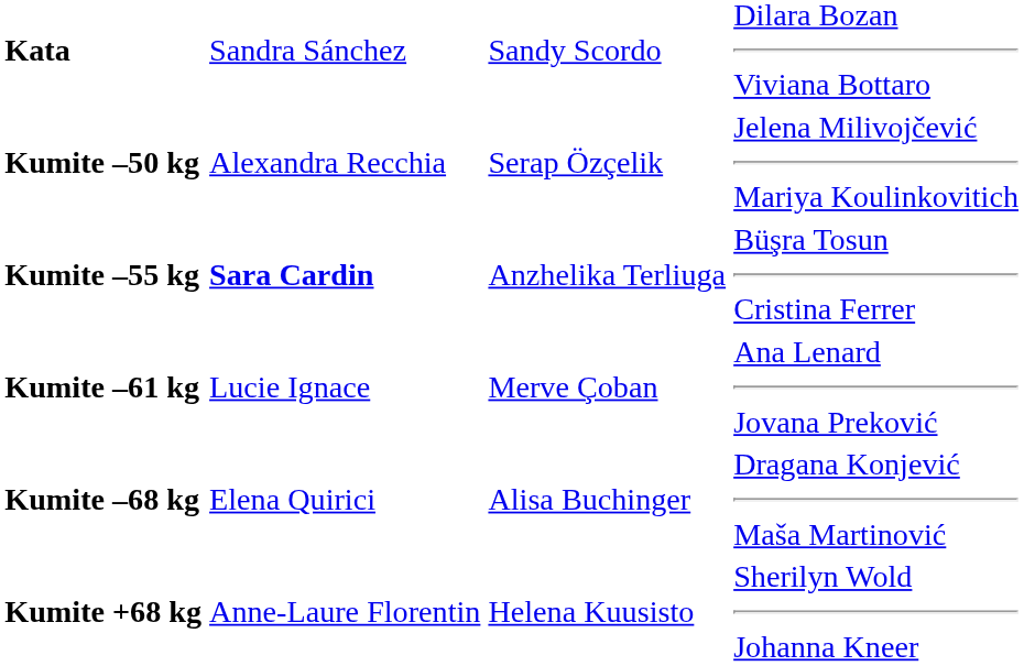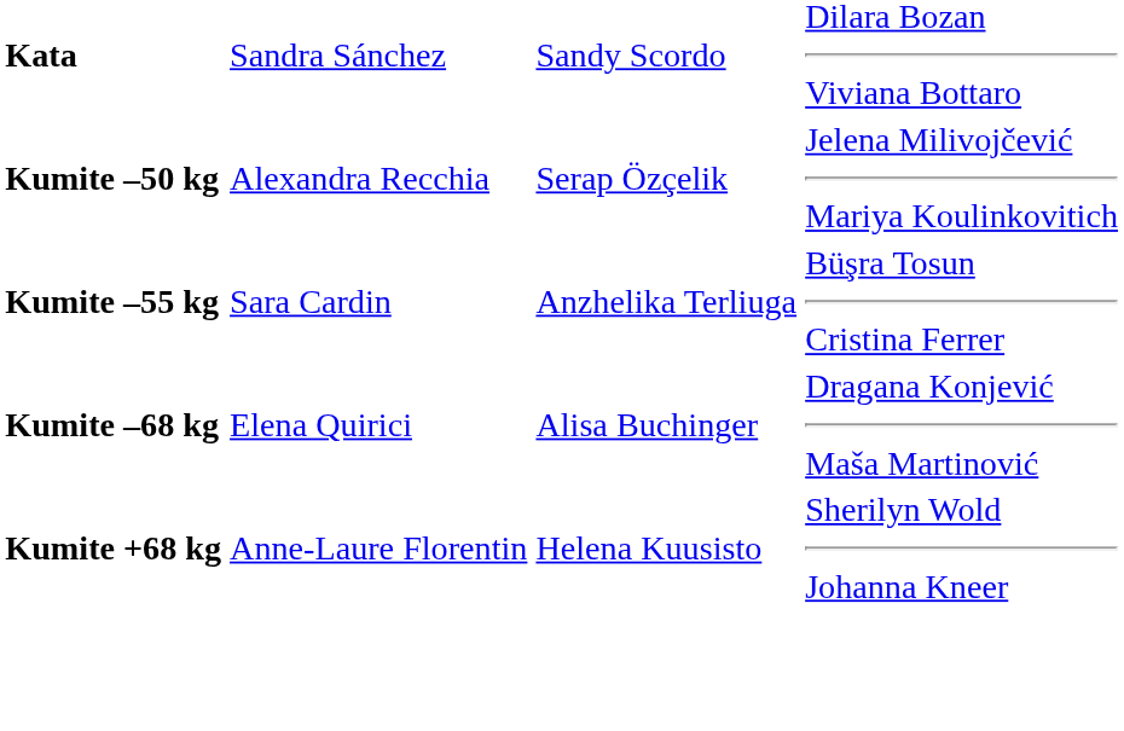Kumite –55 kg | column 2: bold -> normal
- row: Kumite –61 kg | Lucie Ignace | Merve Çoban | Ana Lenard Jovana Preković
